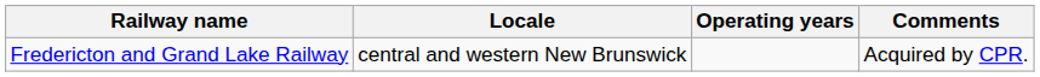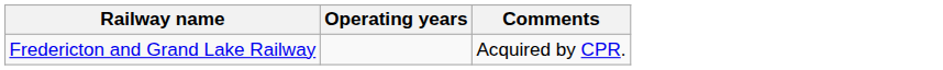- column: Locale | central and western New Brunswick
